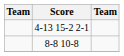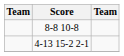rows swapped: 8-8 10-8 <-> 4-13 15-2 2-1
